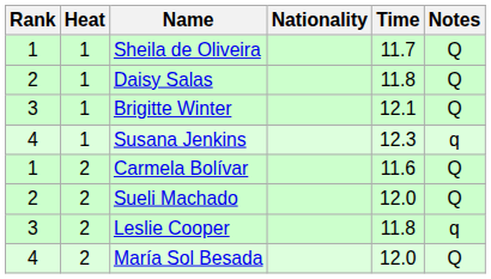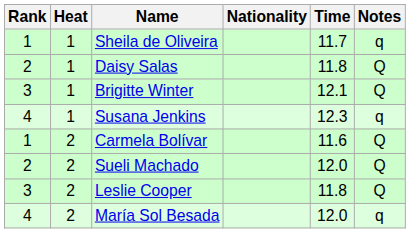Sheila de Oliveira | Notes: Q -> q
Leslie Cooper | Notes: q -> Q
María Sol Besada | Notes: Q -> q
